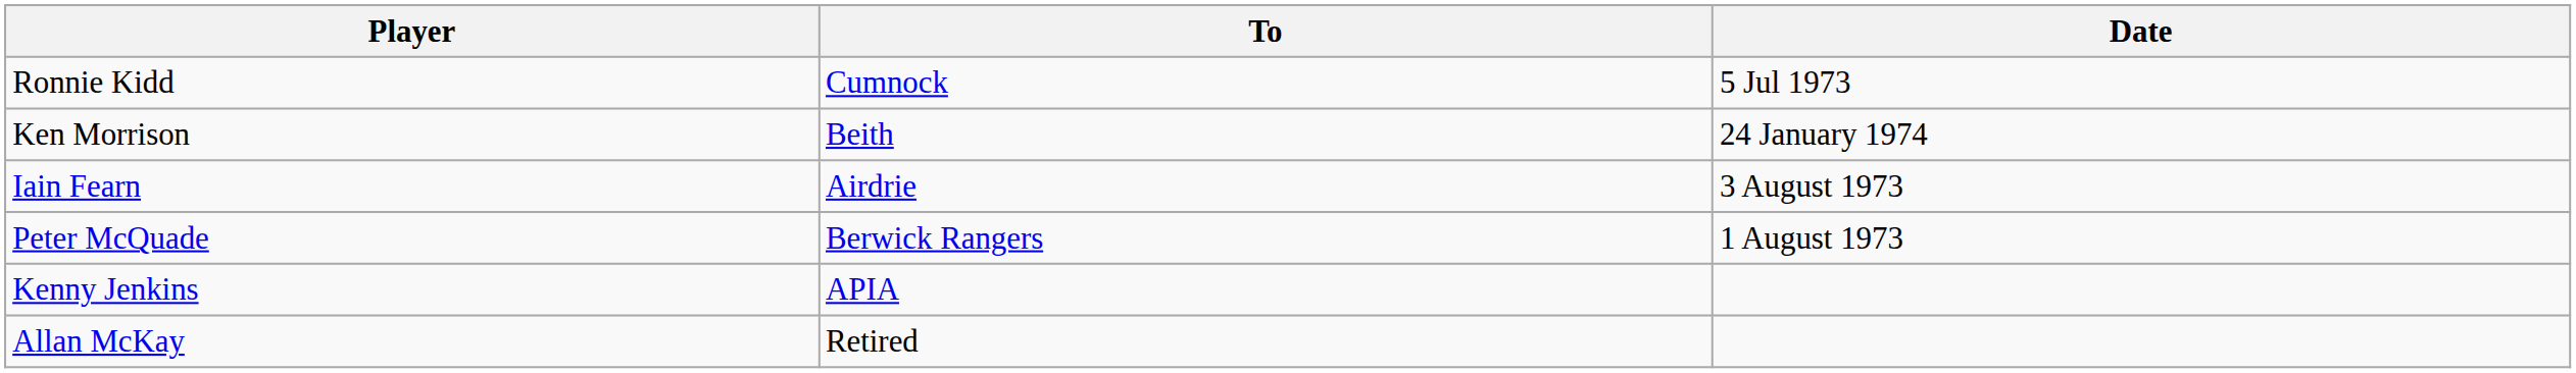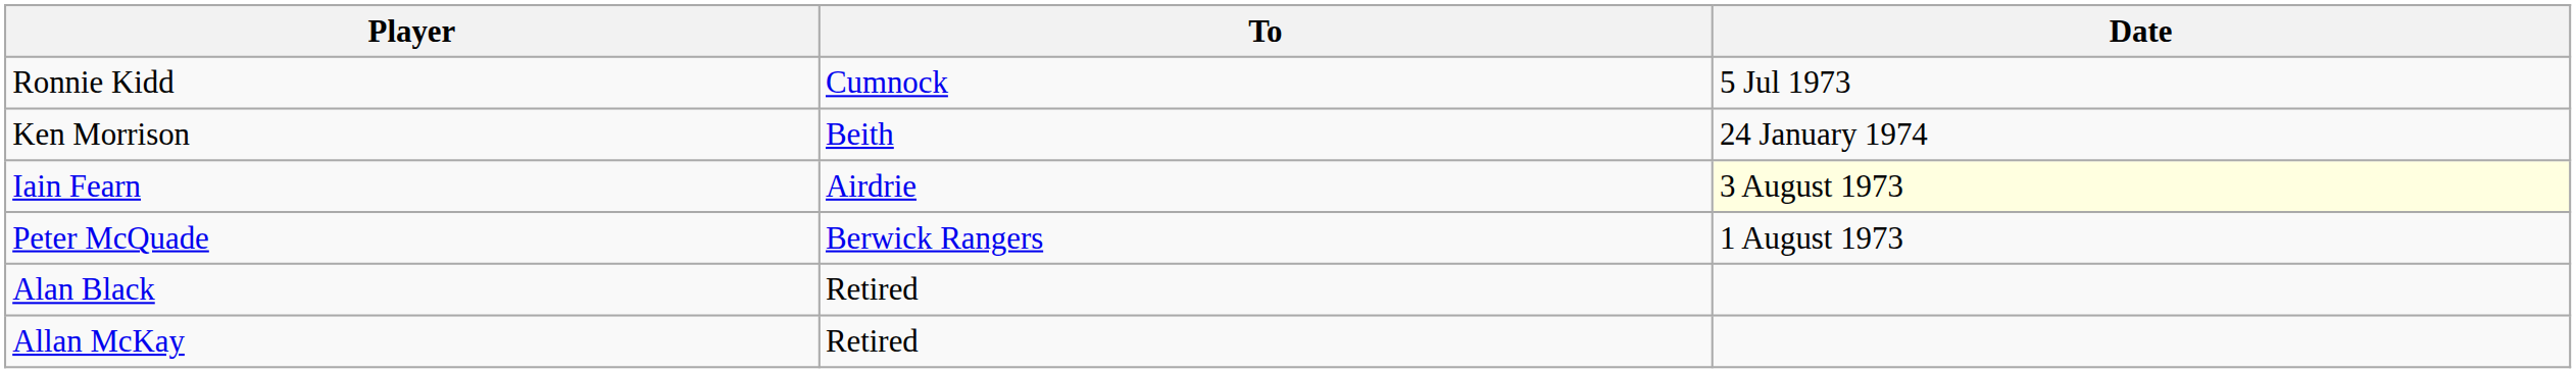Iain Fearn | Date: no background -> lightyellow background
- row: Kenny Jenkins | APIA
+ row: Alan Black | Retired
